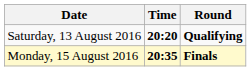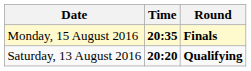rows swapped: Saturday, 13 August 2016 <-> Monday, 15 August 2016
